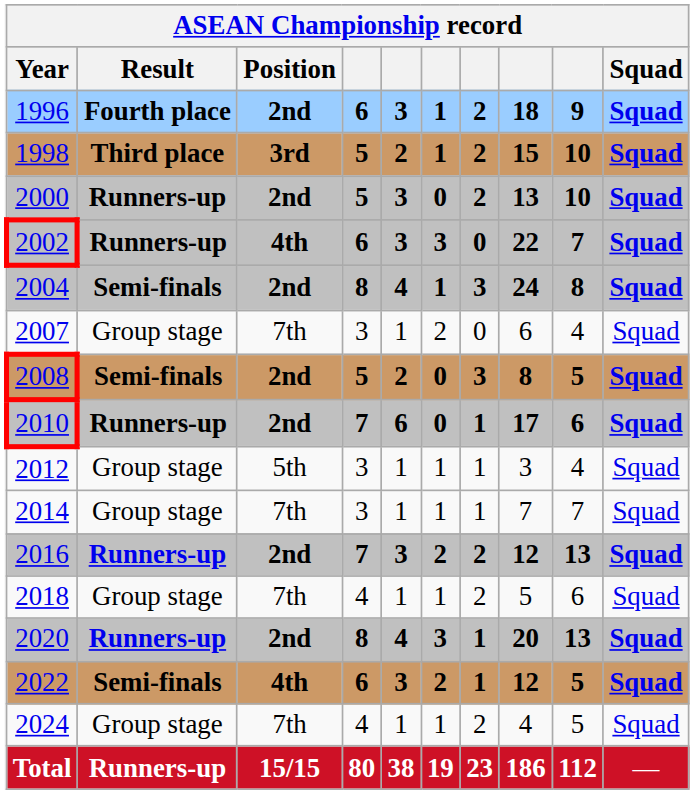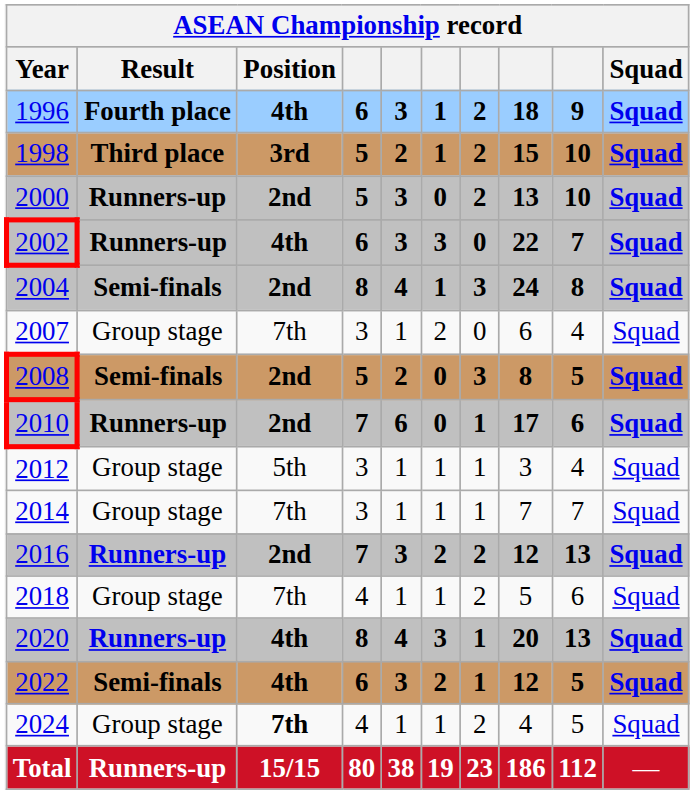1996 | Position: 2nd -> 4th
2020 | Position: 2nd -> 4th
2024 | Position: normal -> bold
